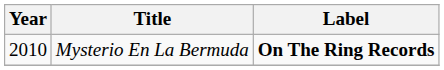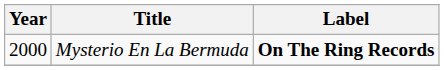Mysterio En La Bermuda | Year: 2010 -> 2000
